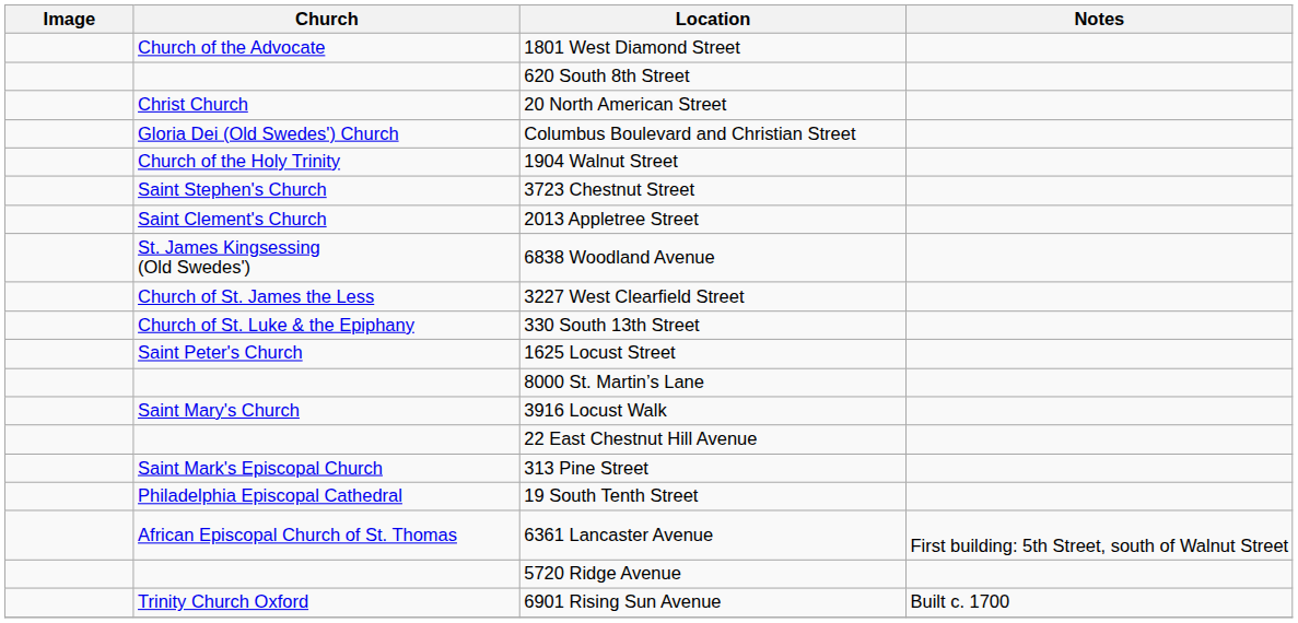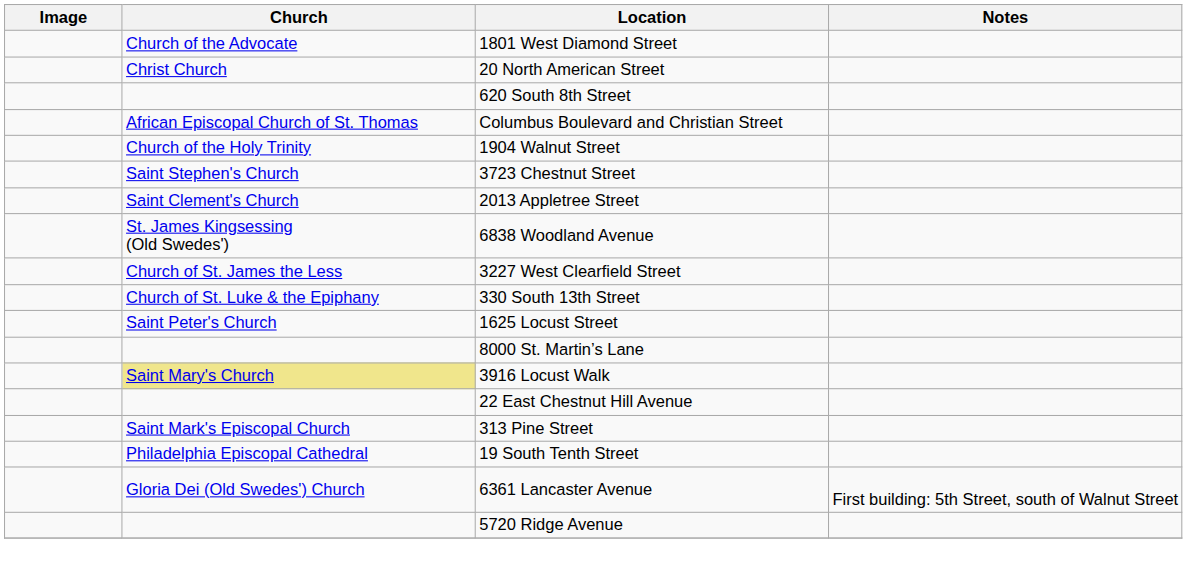rows swapped: 20 North American Street <-> 620 South 8th Street
Columbus Boulevard and Christian Street | Church: Gloria Dei (Old Swedes') Church -> African Episcopal Church of St. Thomas
3916 Locust Walk | Church: no background -> khaki background
6361 Lancaster Avenue | Church: African Episcopal Church of St. Thomas -> Gloria Dei (Old Swedes') Church
- row: Trinity Church Oxford | 6901 Rising Sun Avenue | Built c. 1700
